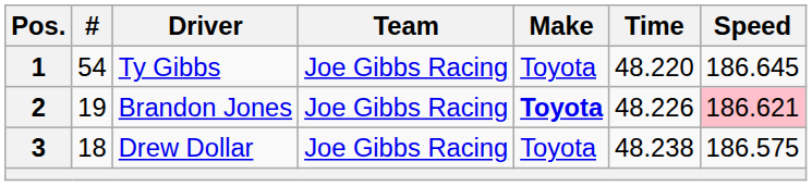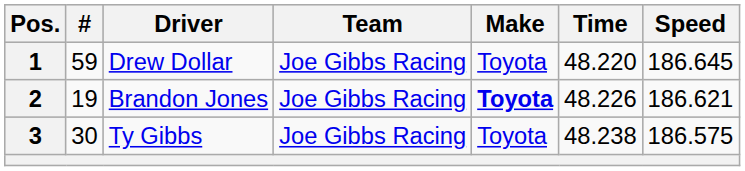1 | #: 54 -> 59
1 | Driver: Ty Gibbs -> Drew Dollar
2 | Speed: pink background -> no background
3 | #: 18 -> 30
3 | Driver: Drew Dollar -> Ty Gibbs
